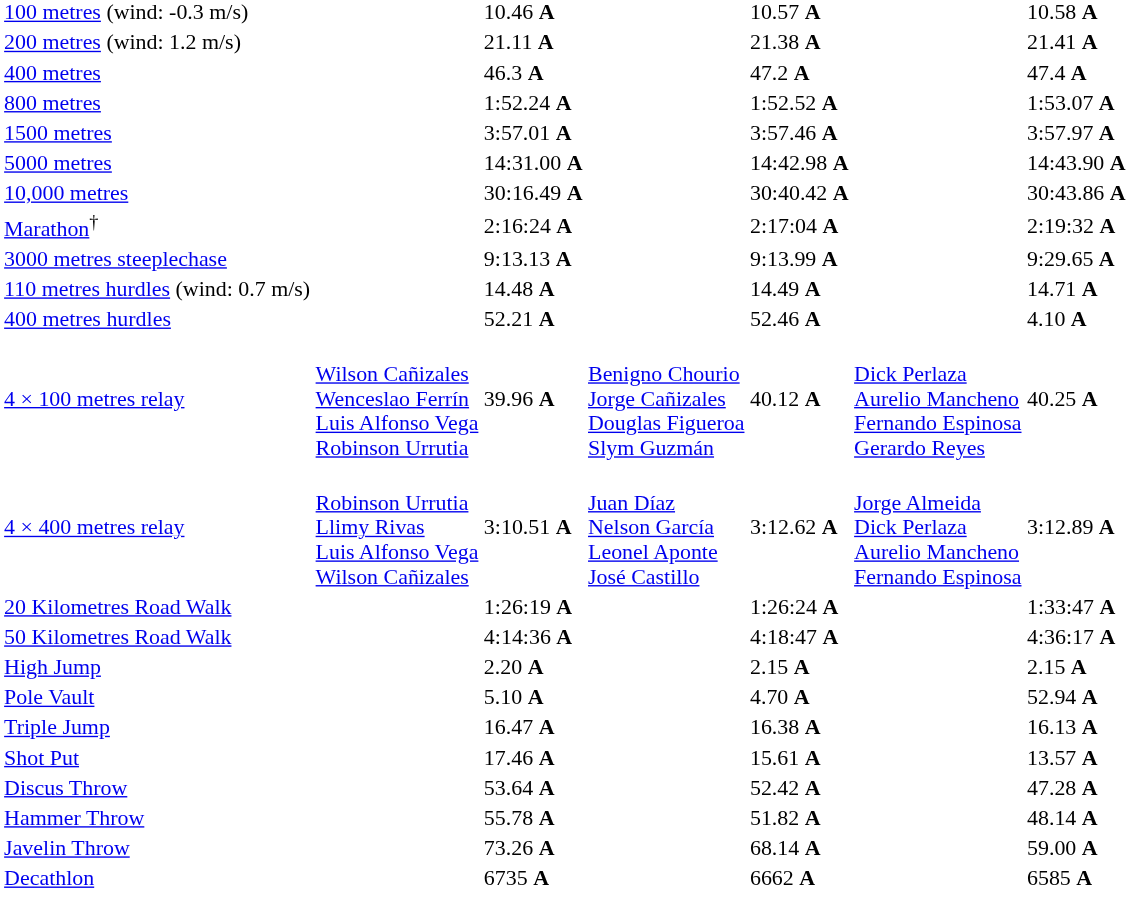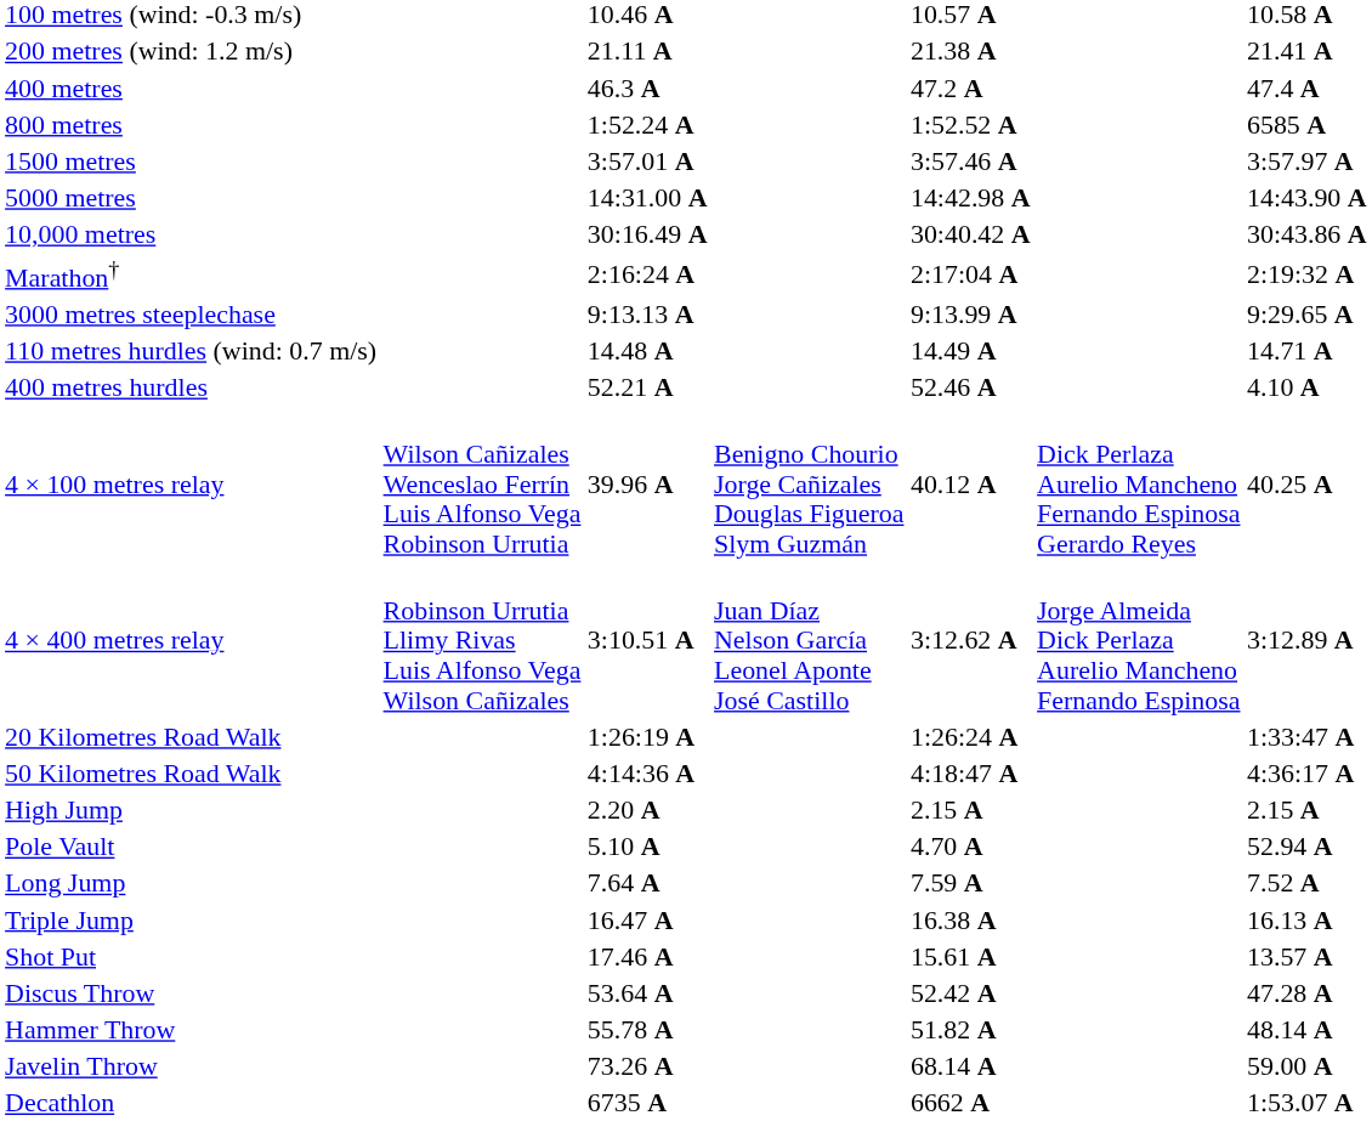800 metres | column 7: 1:53.07 A -> 6585 A
+ row: Long Jump | 7.64 A | 7.59 A | 7.52 A
Decathlon | column 7: 6585 A -> 1:53.07 A
